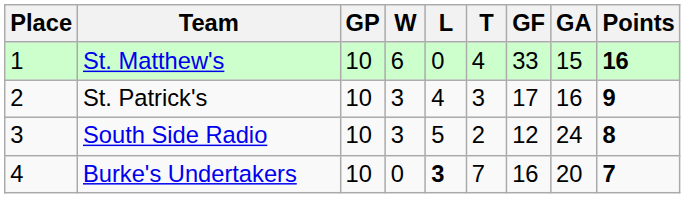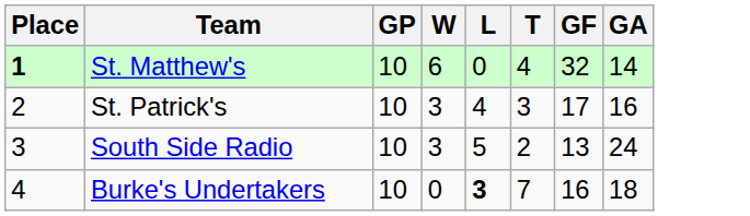- column: Points | 16 | 9 | 8 | 7
St. Matthew's | Place: normal -> bold
St. Matthew's | GF: 33 -> 32
St. Matthew's | GA: 15 -> 14
South Side Radio | GF: 12 -> 13
Burke's Undertakers | GA: 20 -> 18
